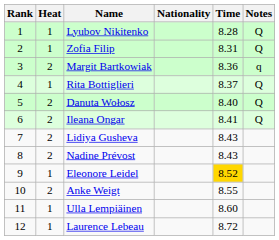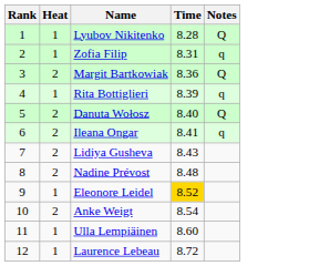- column: Nationality
Zofia Filip | Notes: Q -> q
Margit Bartkowiak | Notes: q -> Q
Rita Bottiglieri | Time: 8.37 -> 8.39
Rita Bottiglieri | Notes: Q -> q
Ileana Ongar | Notes: Q -> q
Nadine Prévost | Time: 8.43 -> 8.48
Anke Weigt | Time: 8.55 -> 8.54
